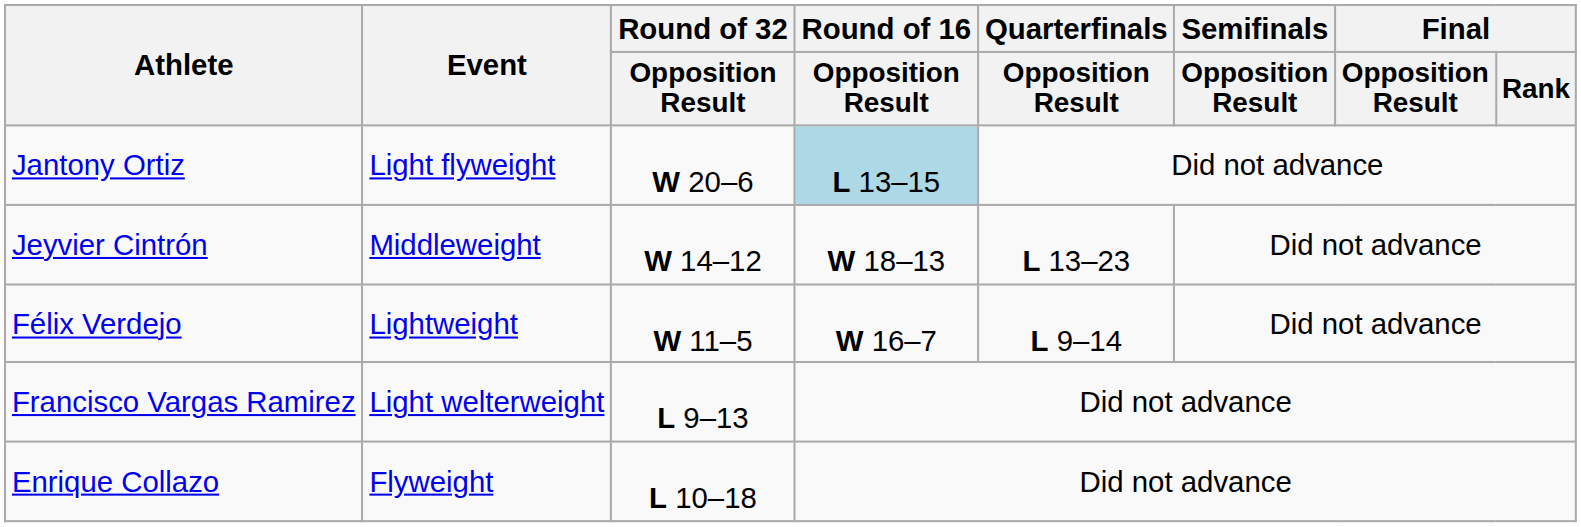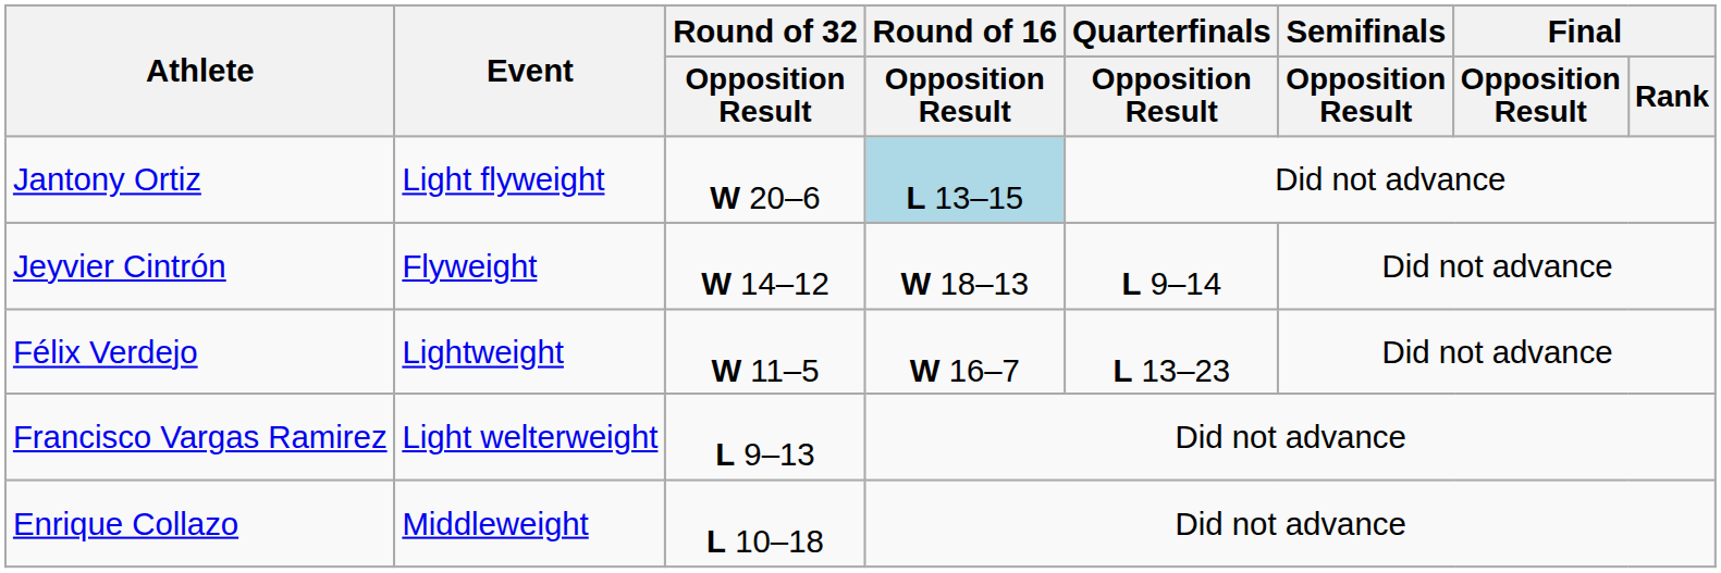Jeyvier Cintrón | Event: Middleweight -> Flyweight
Jeyvier Cintrón | Quarterfinals / Opposition Result: L 13–23 -> L 9–14
Félix Verdejo | Quarterfinals / Opposition Result: L 9–14 -> L 13–23
Enrique Collazo | Event: Flyweight -> Middleweight
